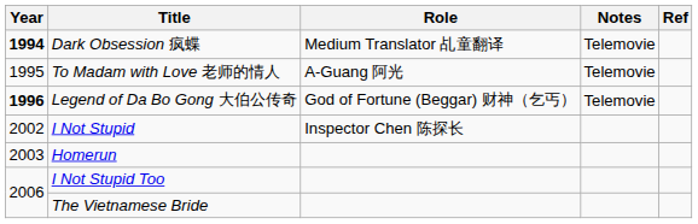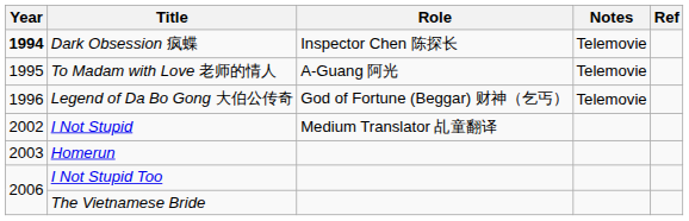Dark Obsession 疯蝶 | Role: Medium Translator 乩童翻译 -> Inspector Chen 陈探长
Legend of Da Bo Gong 大伯公传奇 | Year: bold -> normal
I Not Stupid | Role: Inspector Chen 陈探长 -> Medium Translator 乩童翻译
